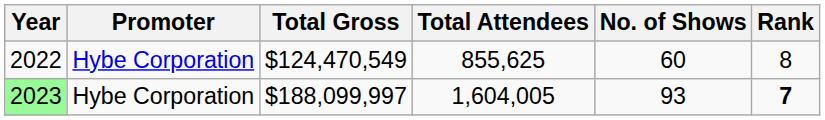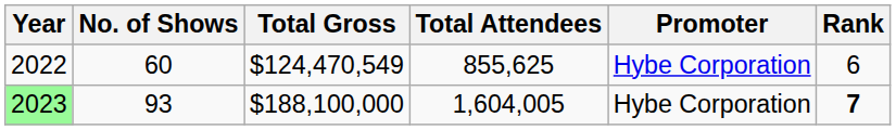columns swapped: Promoter <-> No. of Shows
2022 | Rank: 8 -> 6
2023 | Total Gross: $188,099,997 -> $188,100,000
